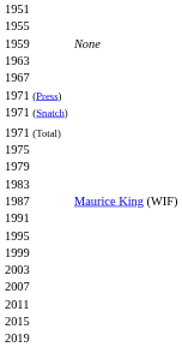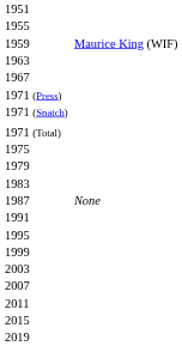1959 | column 3: None -> Maurice King (WIF)
1987 | column 3: Maurice King (WIF) -> None
